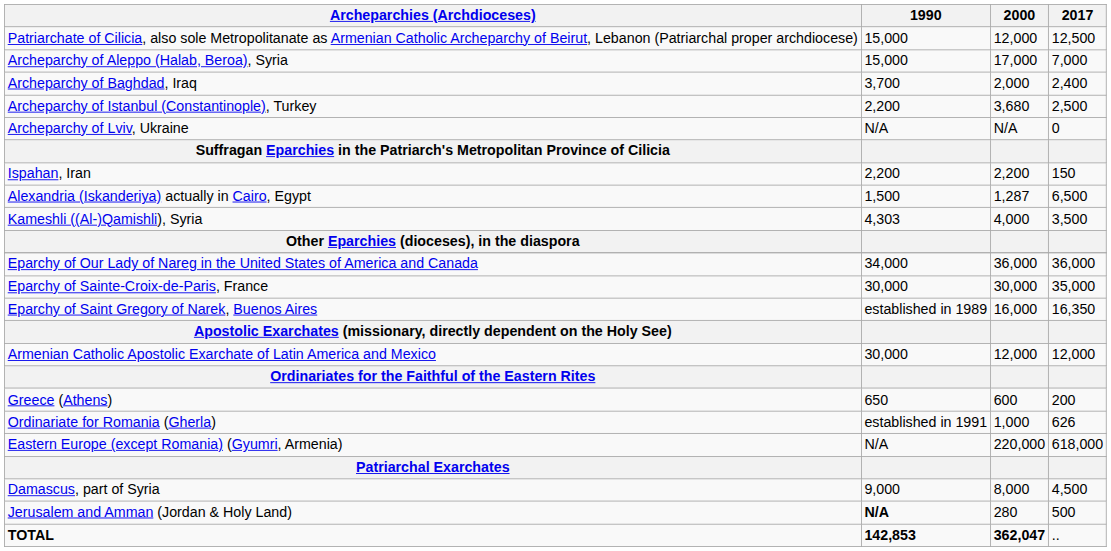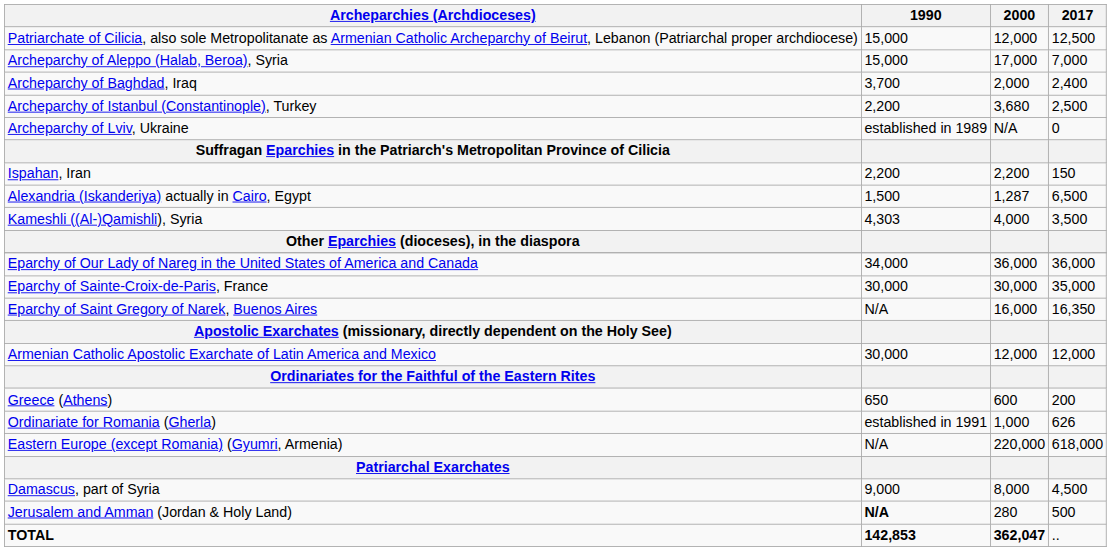Archeparchy of Lviv, Ukraine | 1990: N/A -> established in 1989
Eparchy of Saint Gregory of Narek, Buenos Aires | 1990: established in 1989 -> N/A
